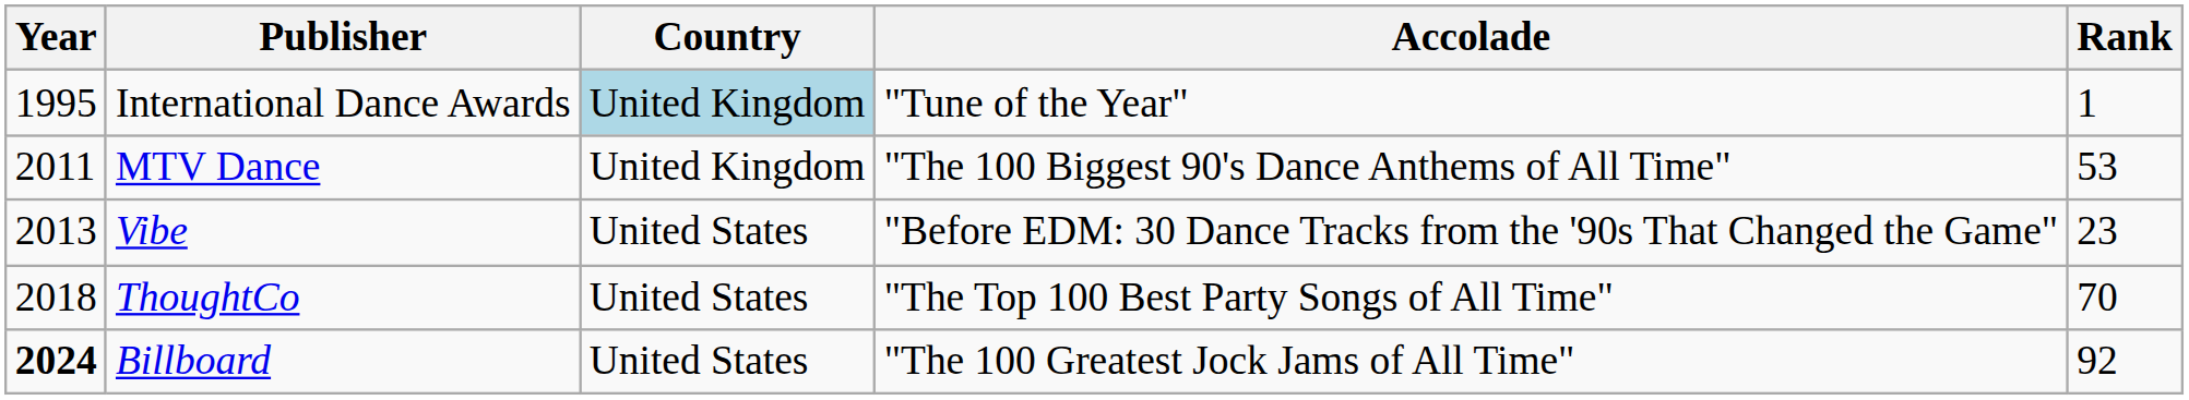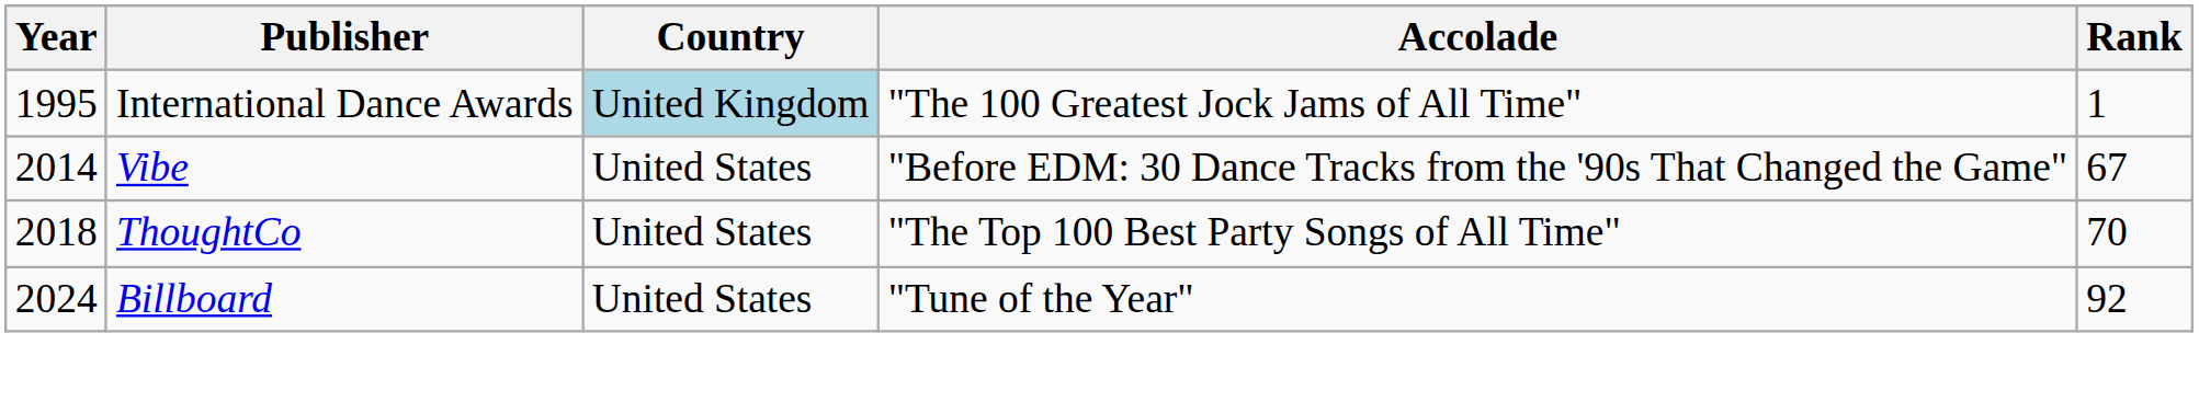International Dance Awards | Accolade: "Tune of the Year" -> "The 100 Greatest Jock Jams of All Time"
- row: 2011 | MTV Dance | United Kingdom | "The 100 Biggest 90's Dance Anthems of All Time" | 53
Vibe | Year: 2013 -> 2014
Vibe | Rank: 23 -> 67
Billboard | Year: bold -> normal
Billboard | Accolade: "The 100 Greatest Jock Jams of All Time" -> "Tune of the Year"
